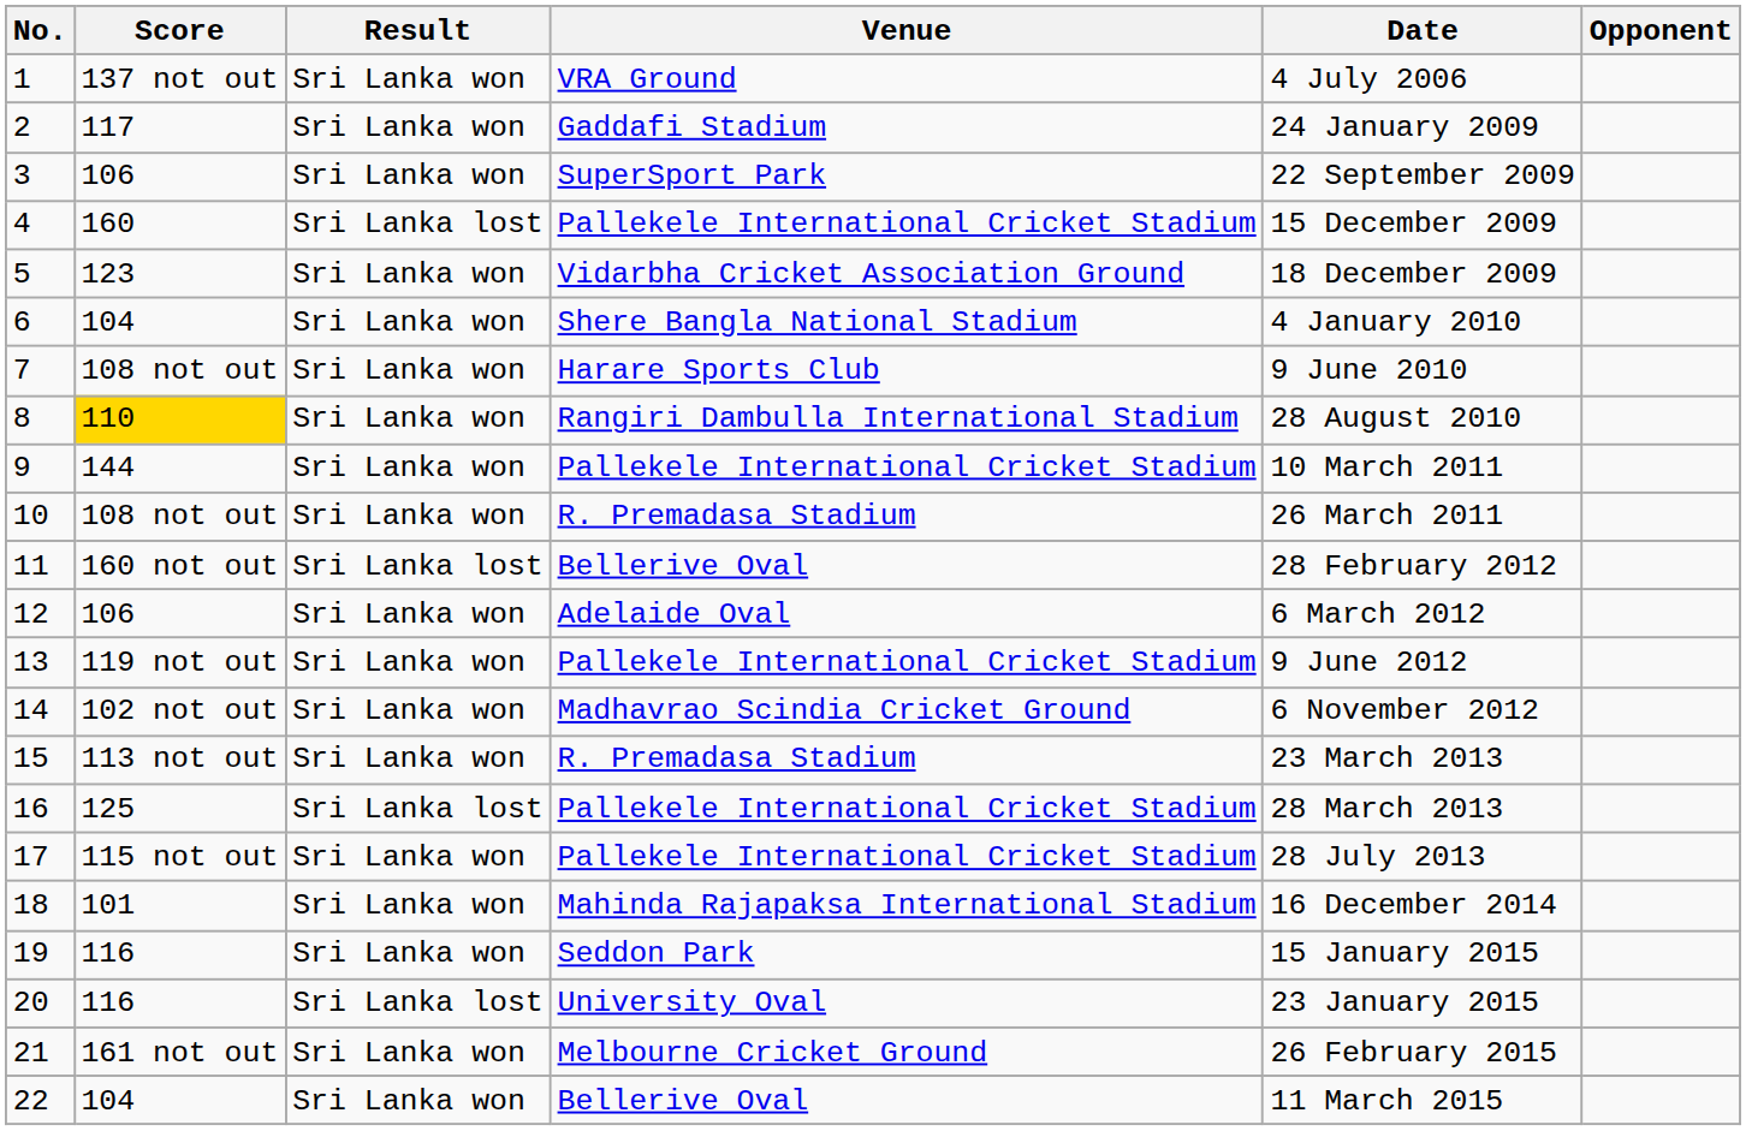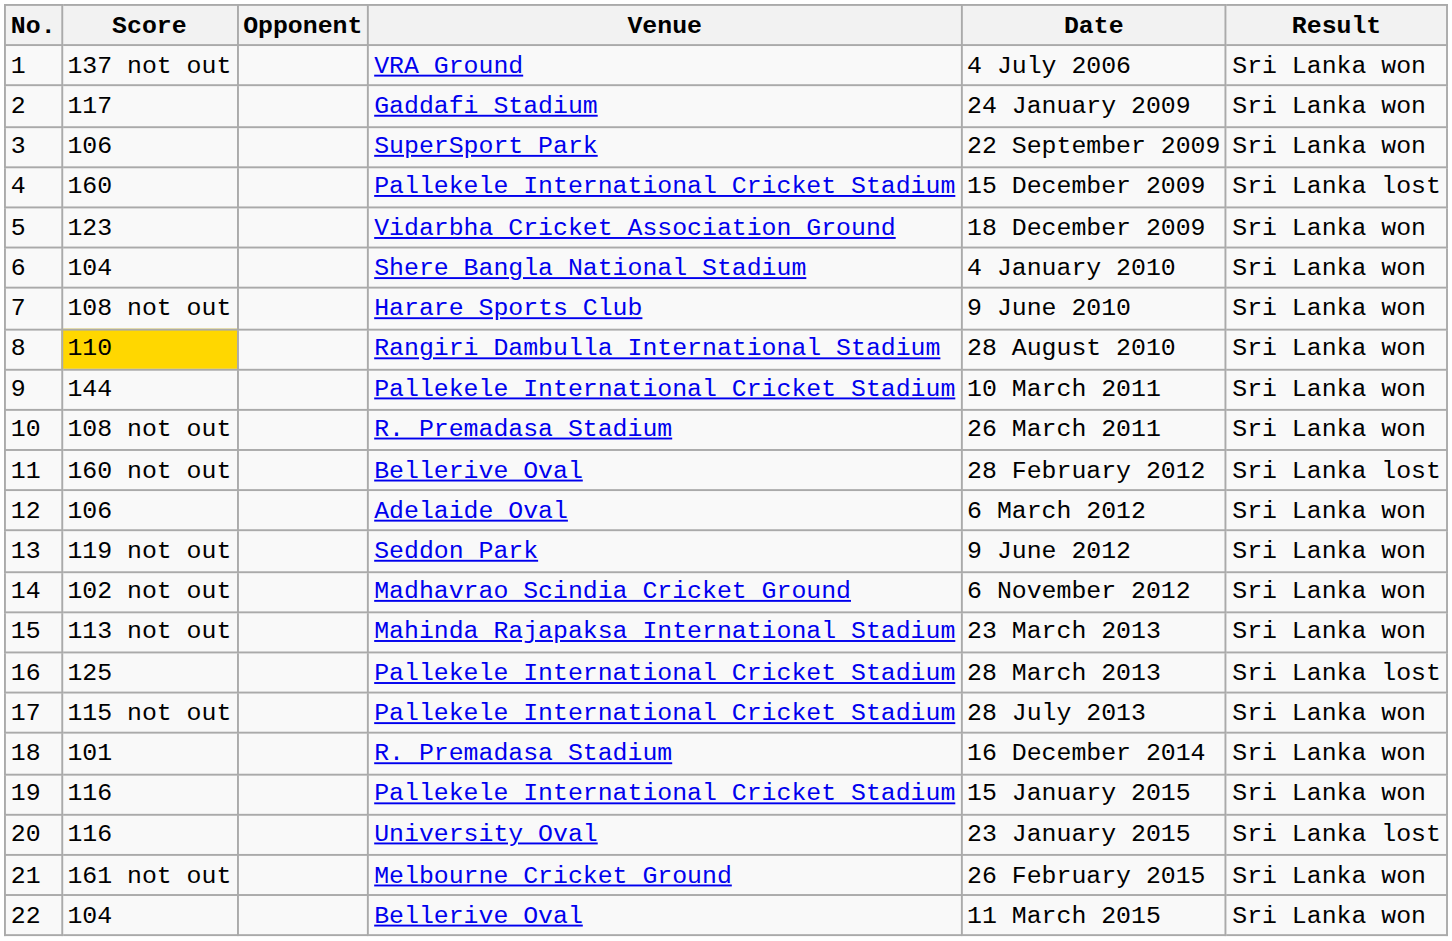columns swapped: Opponent <-> Result
13 | Venue: Pallekele International Cricket Stadium -> Seddon Park
15 | Venue: R. Premadasa Stadium -> Mahinda Rajapaksa International Stadium
18 | Venue: Mahinda Rajapaksa International Stadium -> R. Premadasa Stadium
19 | Venue: Seddon Park -> Pallekele International Cricket Stadium
